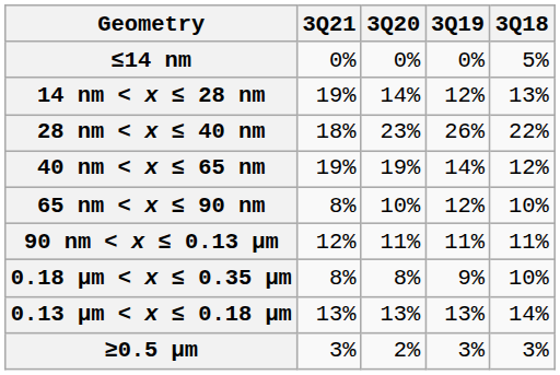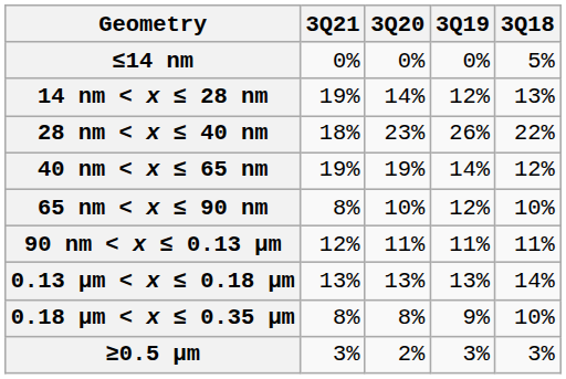rows swapped: 0.13 μm < x ≤ 0.18 μm <-> 0.18 μm < x ≤ 0.35 μm
